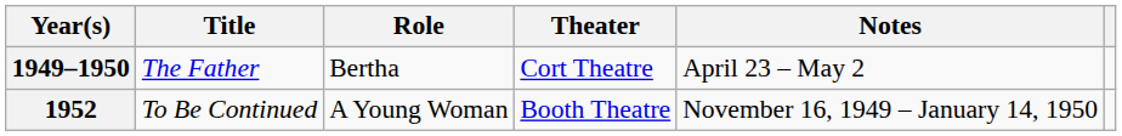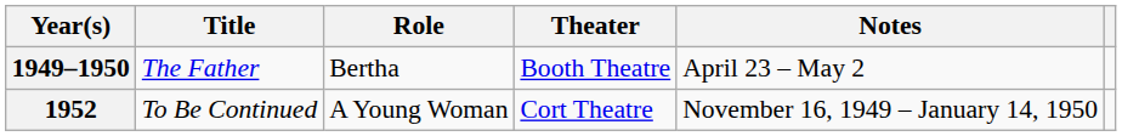1949–1950 | Theater: Cort Theatre -> Booth Theatre
1952 | Theater: Booth Theatre -> Cort Theatre
